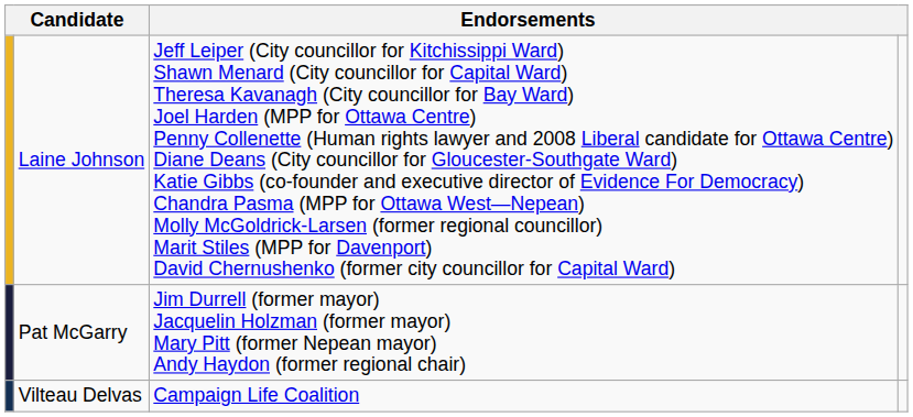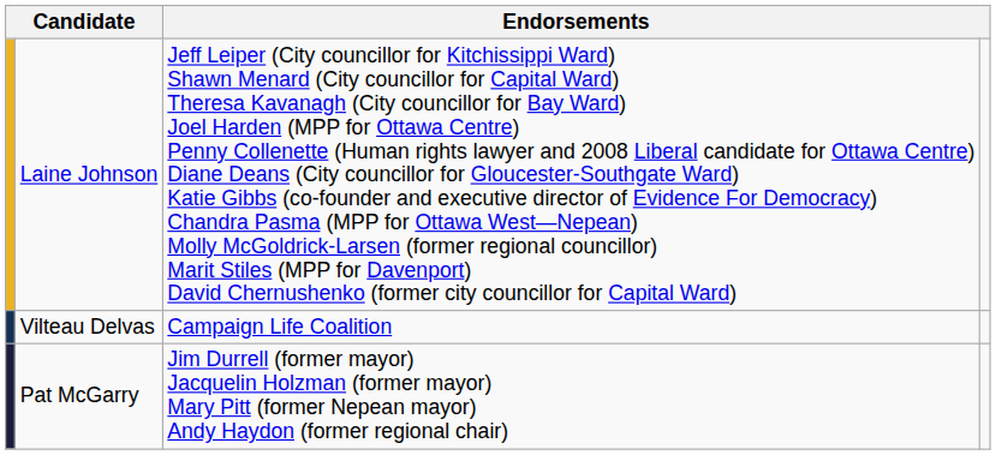rows swapped: Pat McGarry <-> Vilteau Delvas
